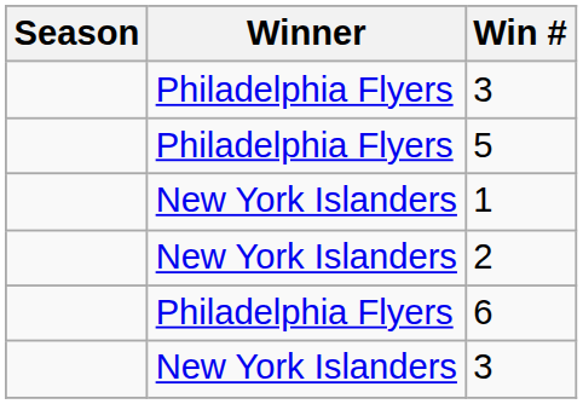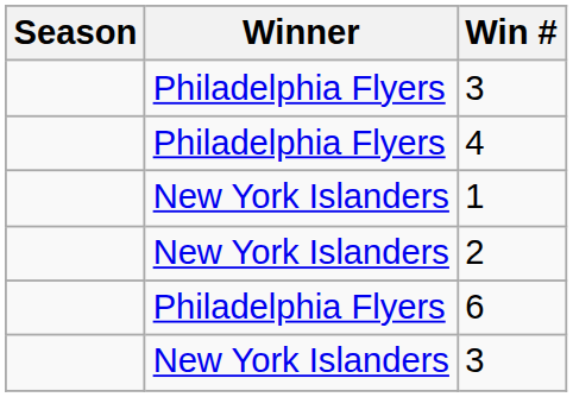+ row: Philadelphia Flyers | 4
- row: Philadelphia Flyers | 5
